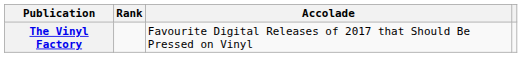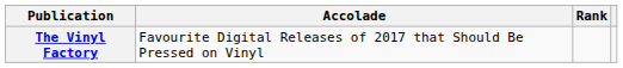columns swapped: Accolade <-> Rank
